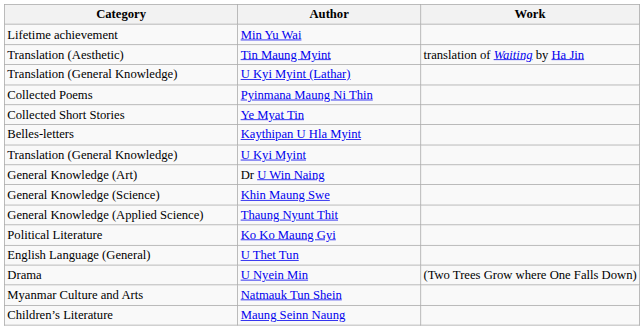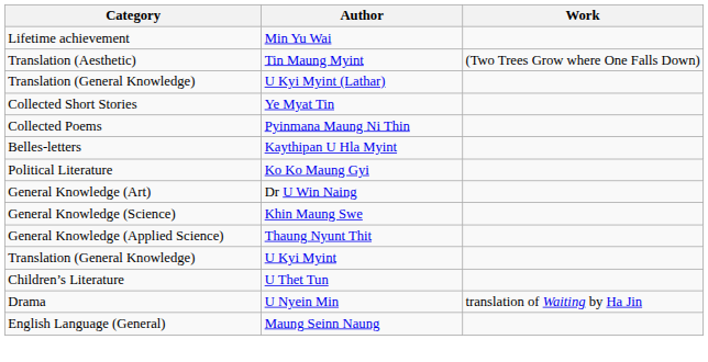Tin Maung Myint | Work: translation of Waiting by Ha Jin -> (Two Trees Grow where One Falls Down)
rows swapped: Ye Myat Tin <-> Pyinmana Maung Ni Thin
rows swapped: U Kyi Myint <-> Ko Ko Maung Gyi
U Thet Tun | Category: English Language (General) -> Children’s Literature
U Nyein Min | Work: (Two Trees Grow where One Falls Down) -> translation of Waiting by Ha Jin
- row: Myanmar Culture and Arts | Natmauk Tun Shein
Maung Seinn Naung | Category: Children’s Literature -> English Language (General)
